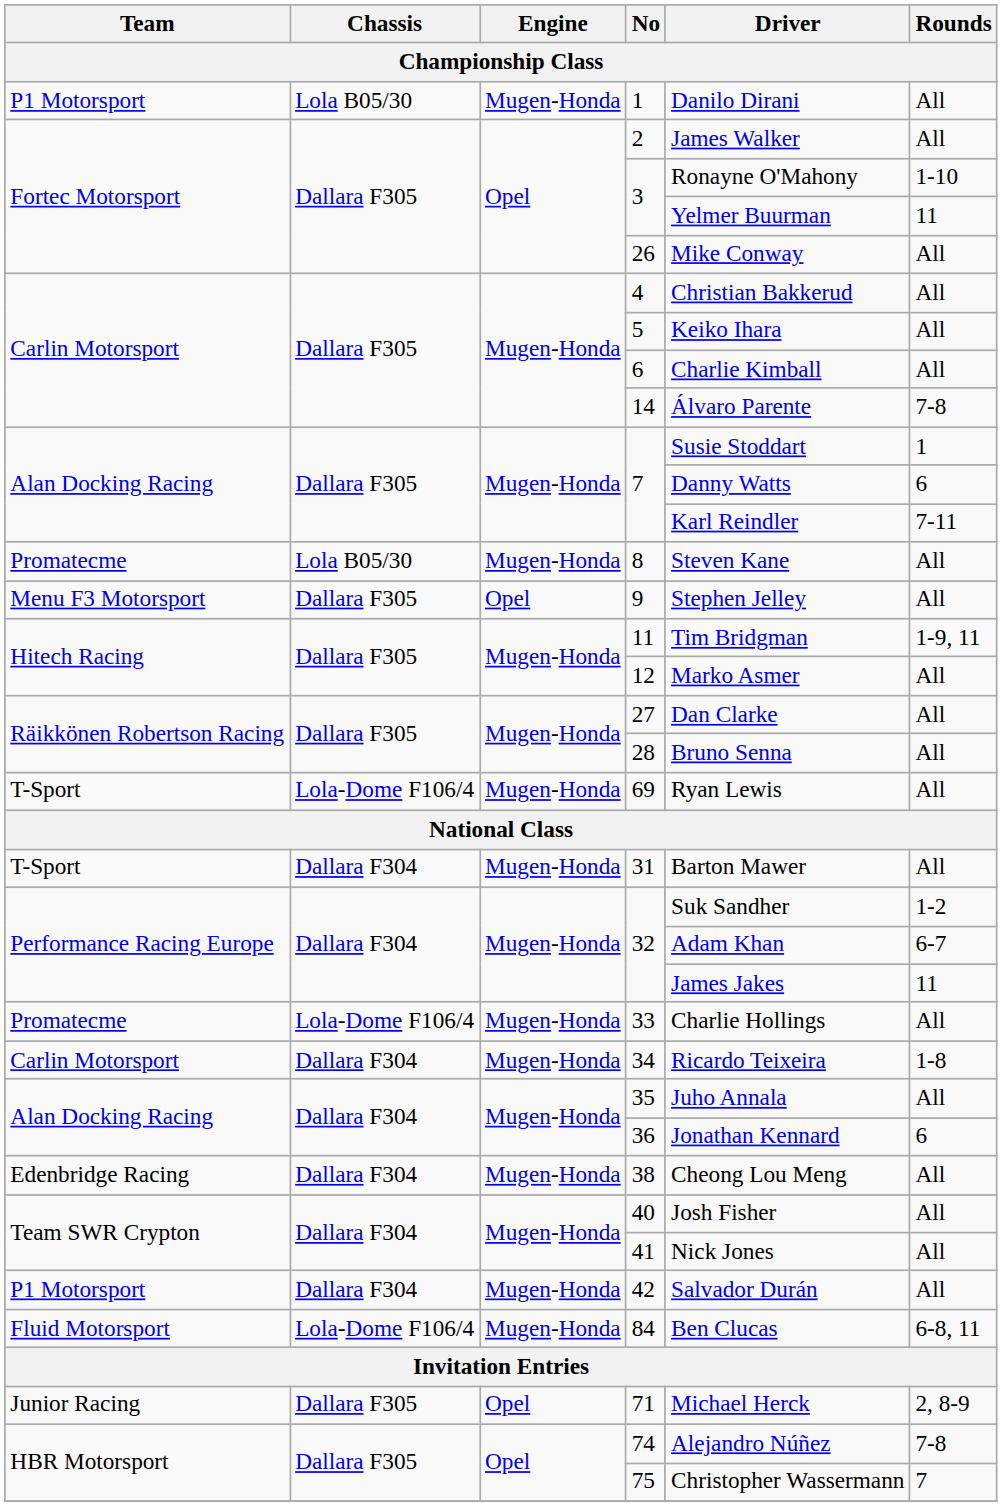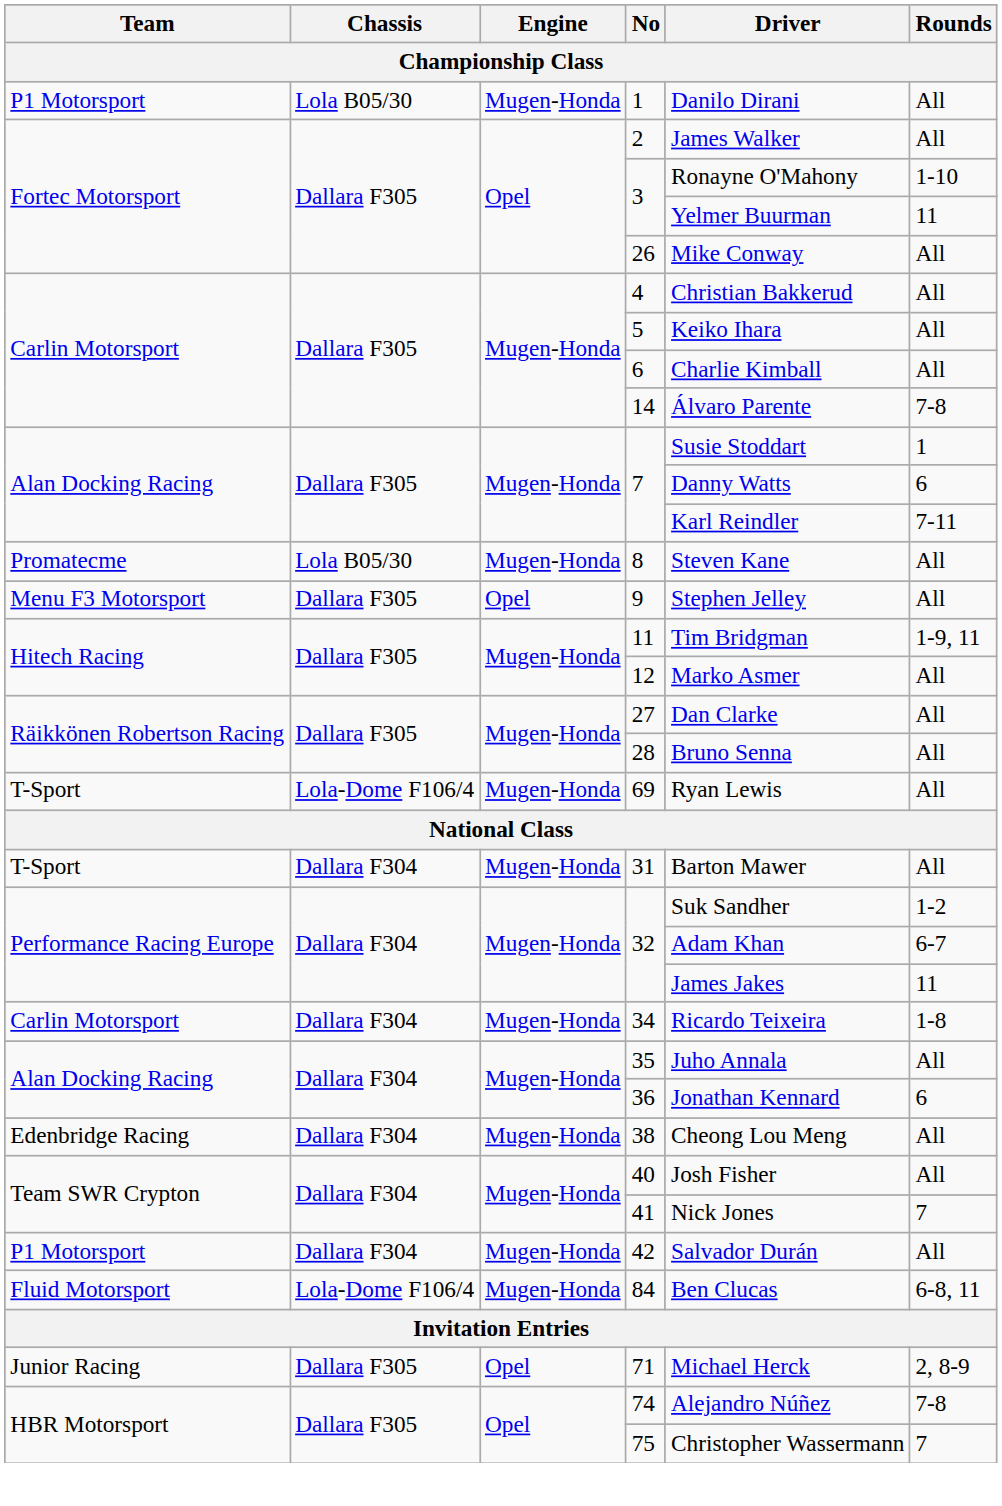- row: Promatecme | Lola-Dome F106/4 | Mugen-Honda | 33 | Charlie Hollings | All
41 | Rounds: All -> 7
